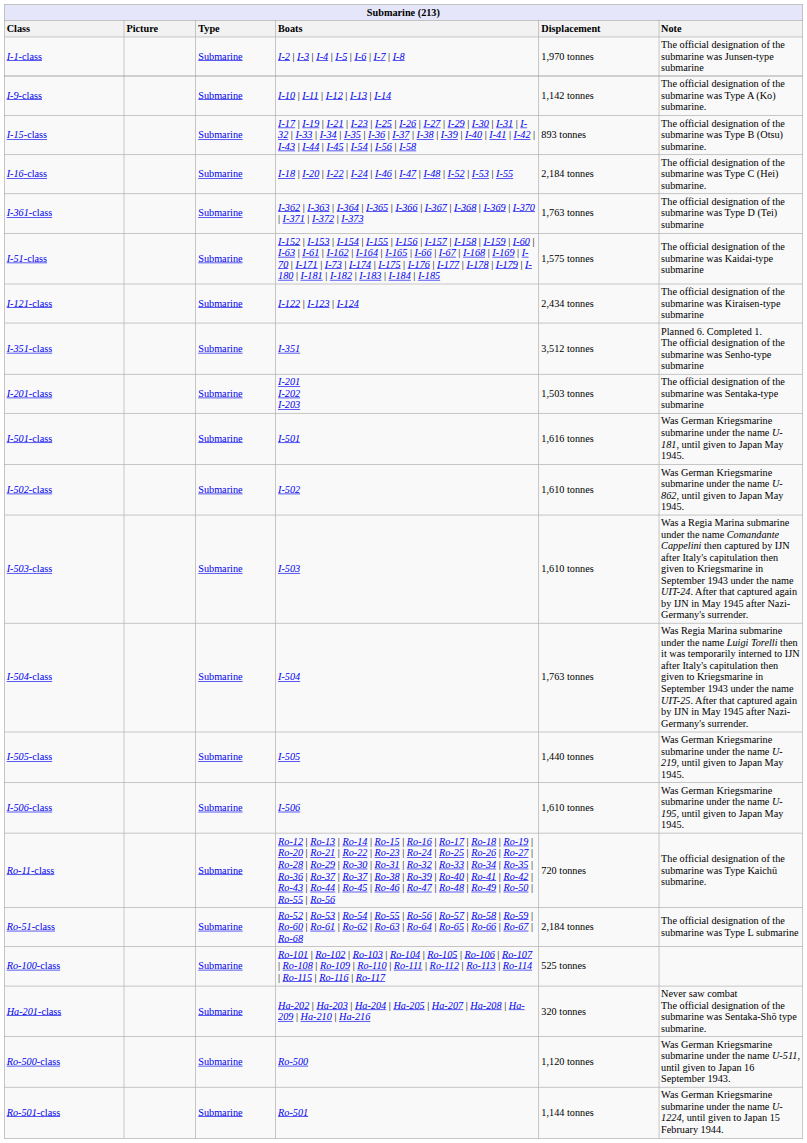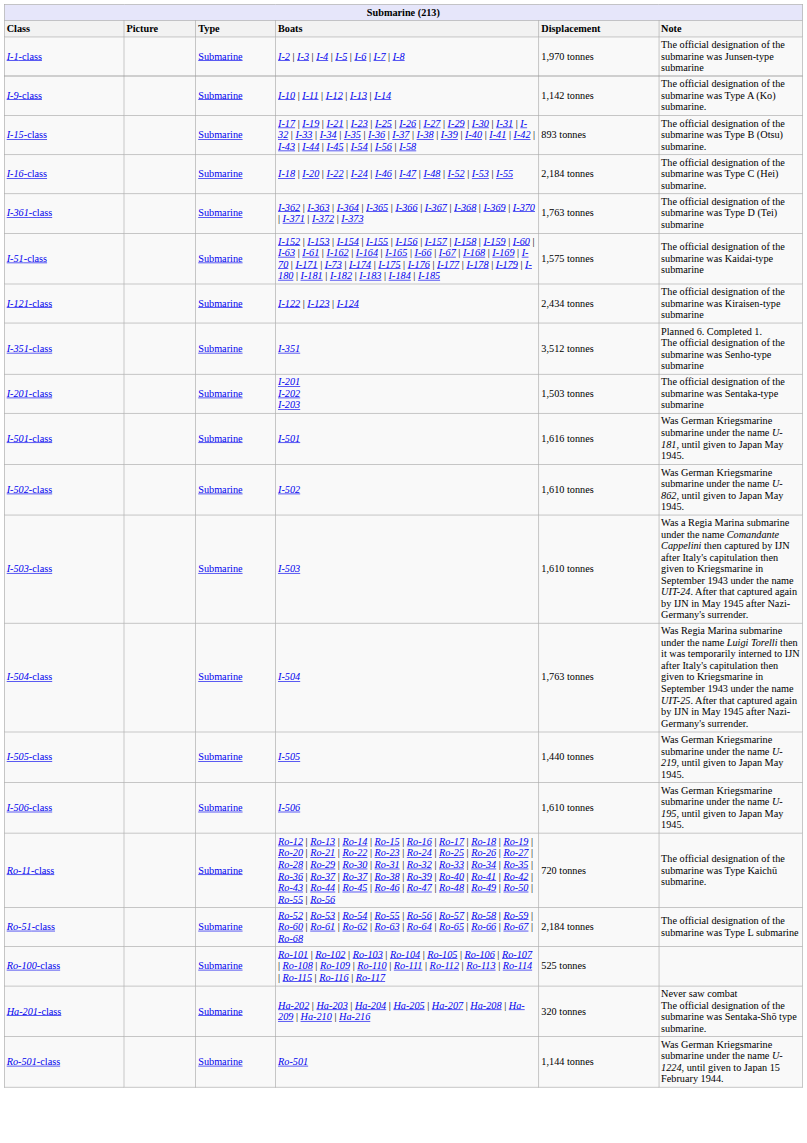- row: Ro-500-class | Submarine | Ro-500 | 1,120 tonnes | Was German Kriegsmarine submarine under the name U-511, until given to Japan 16 September 1943.
